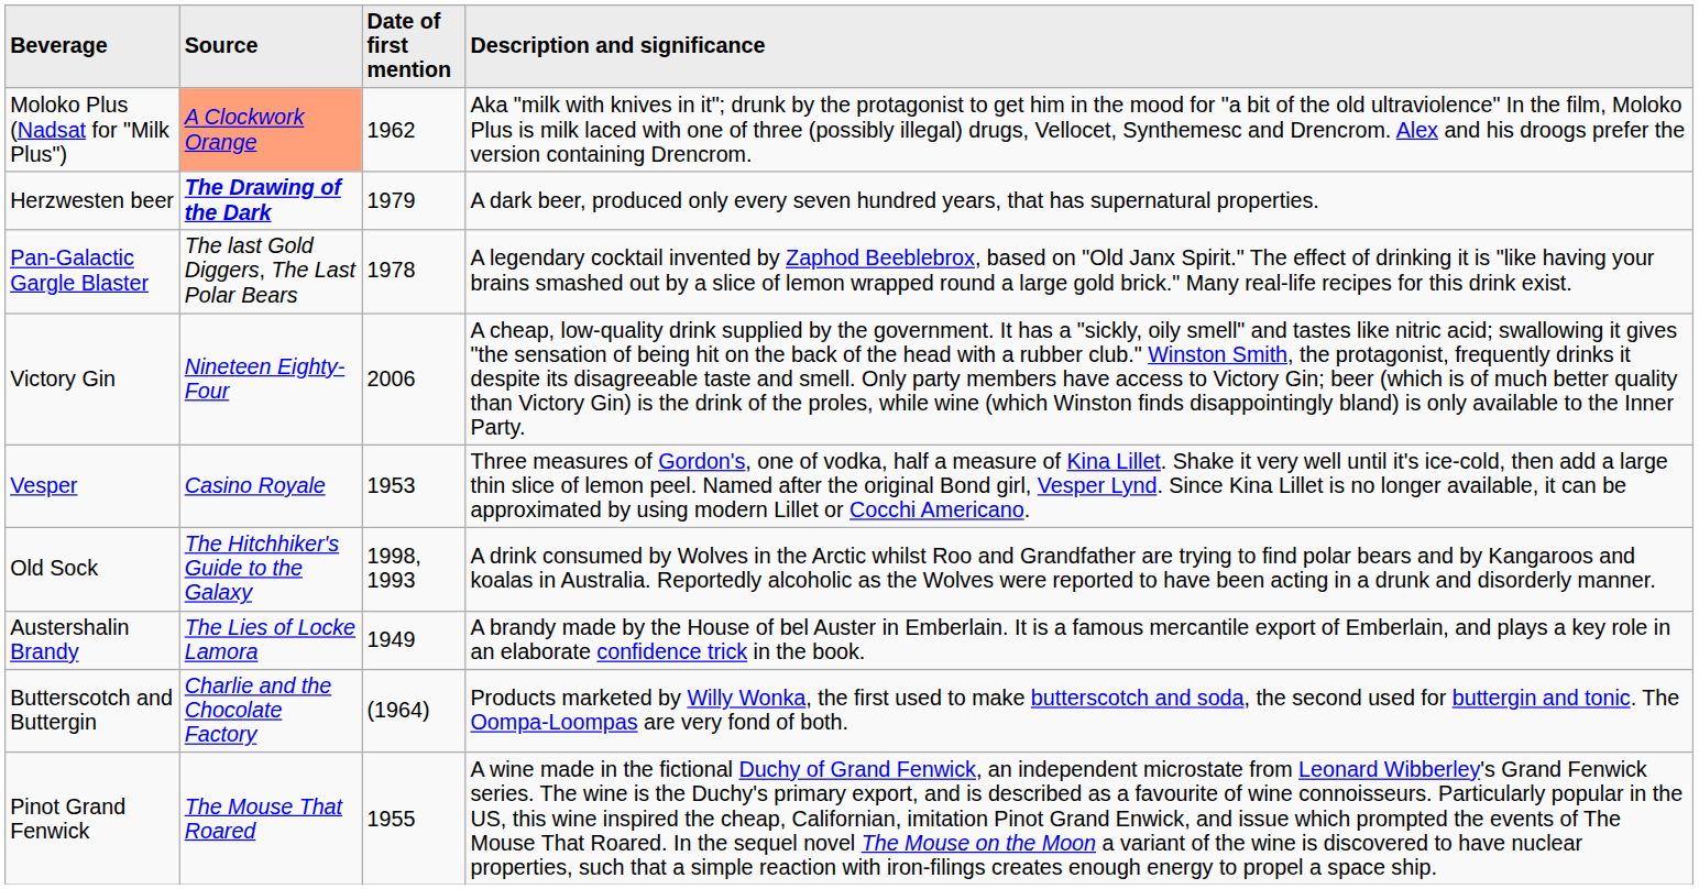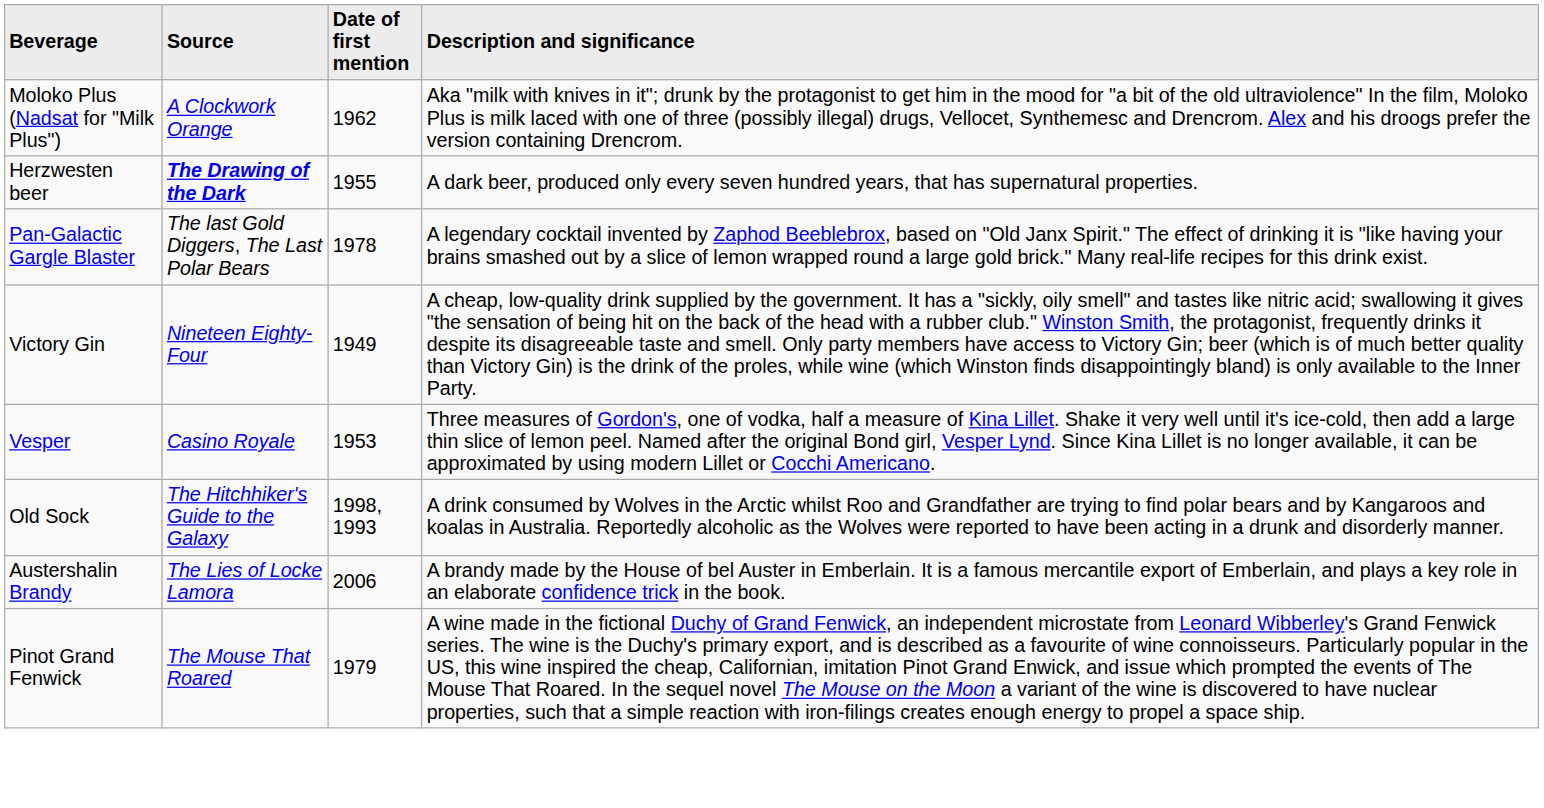Moloko Plus (Nadsat for "Milk Plus") | Source: lightsalmon background -> no background
Herzwesten beer | Date of first mention: 1979 -> 1955
Victory Gin | Date of first mention: 2006 -> 1949
Austershalin Brandy | Date of first mention: 1949 -> 2006
- row: Butterscotch and Buttergin | Charlie and the Chocolate Factory | (1964) | Products marketed by Willy Wonka, the first used to make butterscotch and soda, the second used for buttergin and tonic. The Oompa-Loompas are very fond of both.
Pinot Grand Fenwick | Date of first mention: 1955 -> 1979
